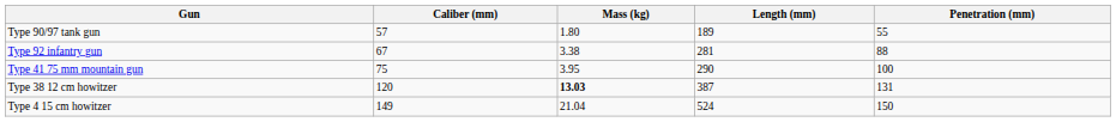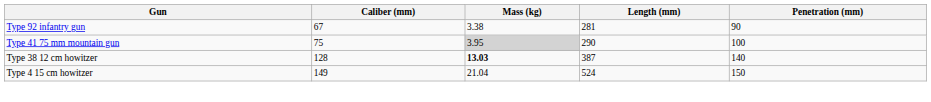- row: Type 90/97 tank gun | 57 | 1.80 | 189 | 55
Type 92 infantry gun | Penetration (mm): 88 -> 90
Type 41 75 mm mountain gun | Mass (kg): no background -> lightgrey background
Type 38 12 cm howitzer | Caliber (mm): 120 -> 128
Type 38 12 cm howitzer | Penetration (mm): 131 -> 140
